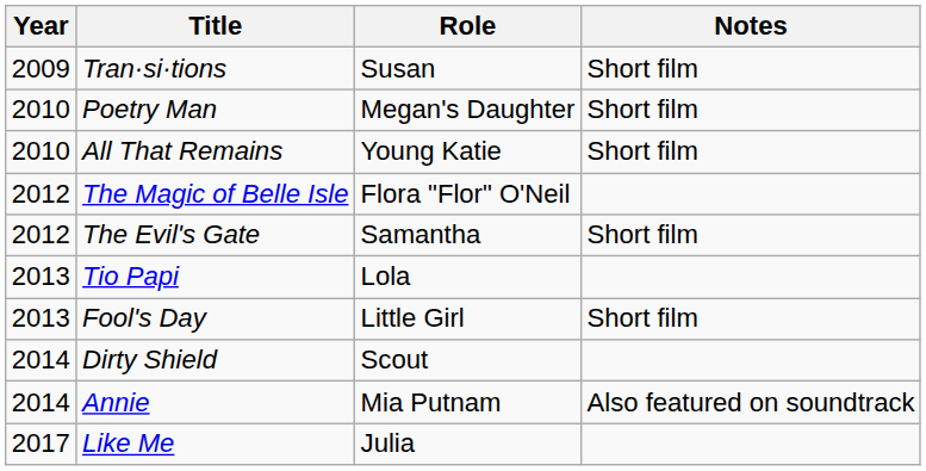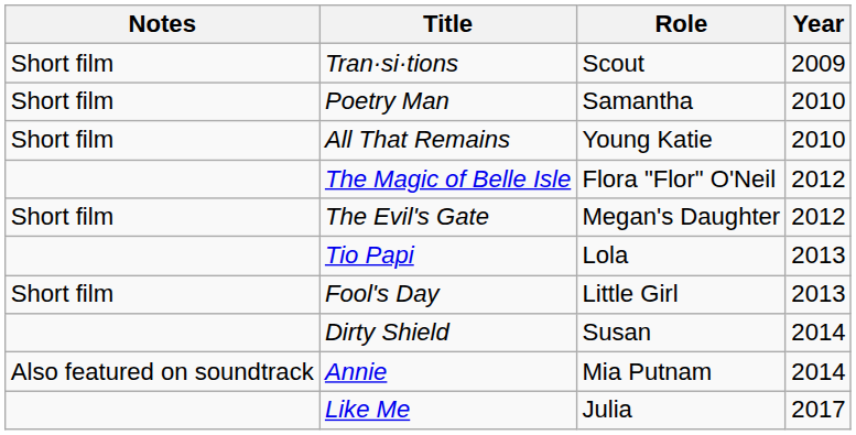columns swapped: Year <-> Notes
Tran·si·tions | Role: Susan -> Scout
Poetry Man | Role: Megan's Daughter -> Samantha
The Evil's Gate | Role: Samantha -> Megan's Daughter
Dirty Shield | Role: Scout -> Susan
